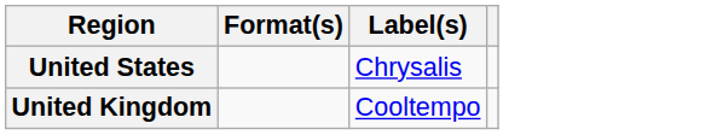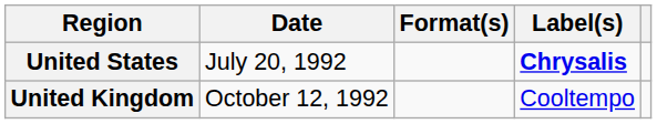+ column: Date | July 20, 1992 | October 12, 1992
United States | Label(s): normal -> bold
